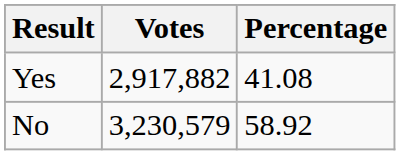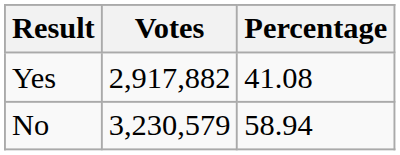No | Percentage: 58.92 -> 58.94
